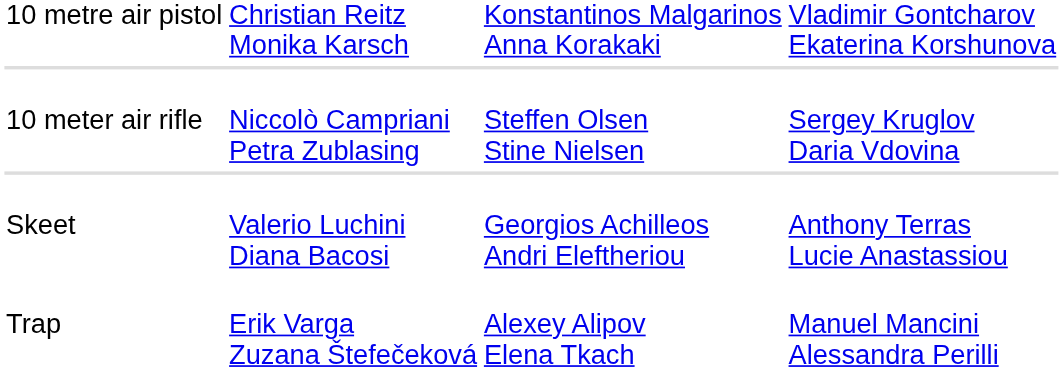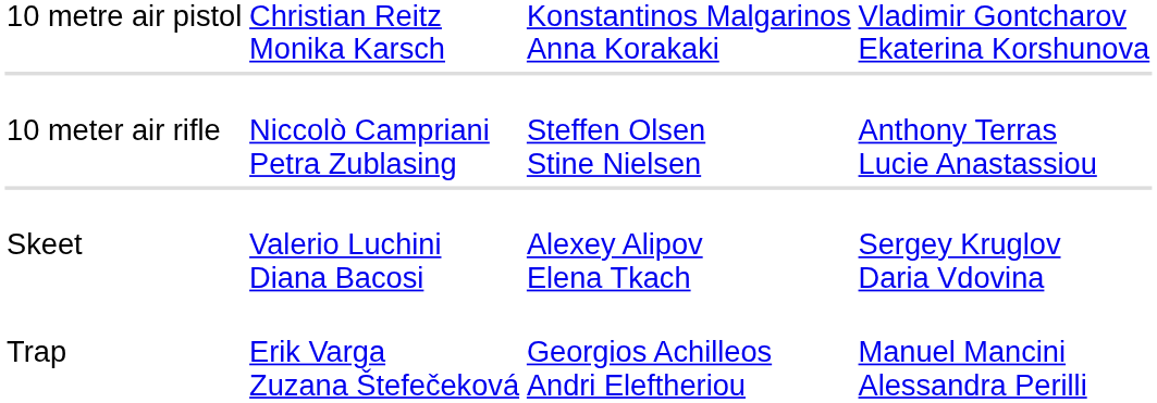10 meter air rifle | column 4: Sergey Kruglov Daria Vdovina -> Anthony Terras Lucie Anastassiou
Skeet | column 3: Georgios Achilleos Andri Eleftheriou -> Alexey Alipov Elena Tkach
Skeet | column 4: Anthony Terras Lucie Anastassiou -> Sergey Kruglov Daria Vdovina
Trap | column 3: Alexey Alipov Elena Tkach -> Georgios Achilleos Andri Eleftheriou
